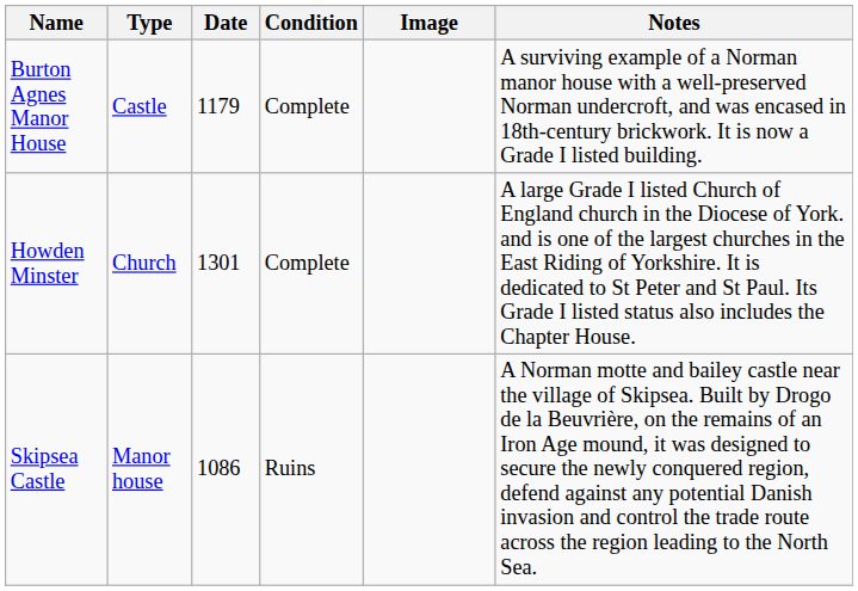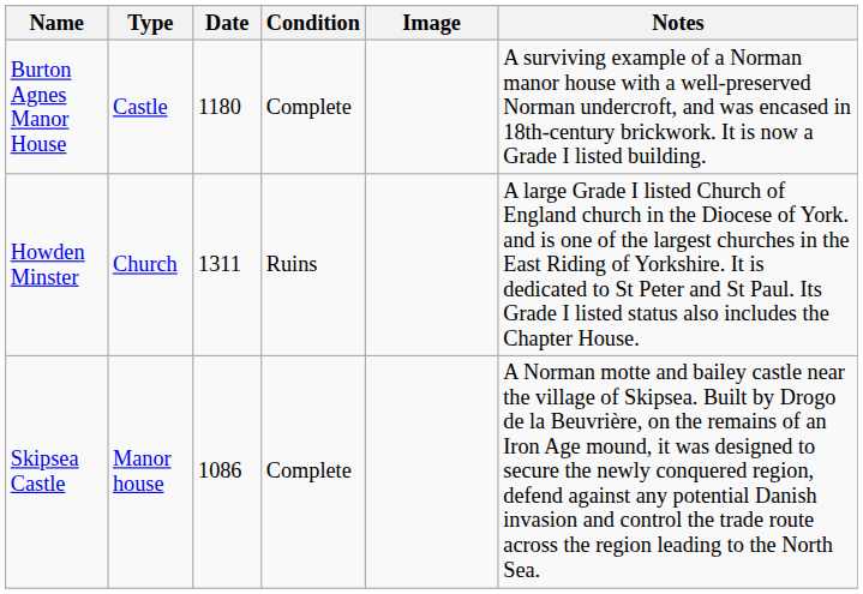Burton Agnes Manor House | Date: 1179 -> 1180
Howden Minster | Date: 1301 -> 1311
Howden Minster | Condition: Complete -> Ruins
Skipsea Castle | Condition: Ruins -> Complete
